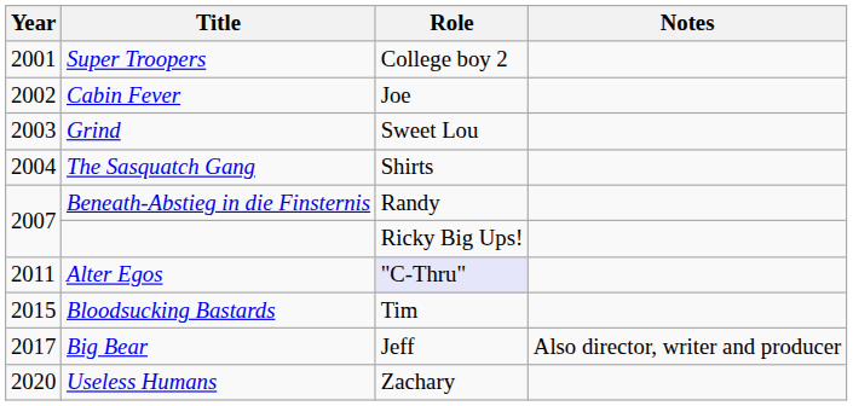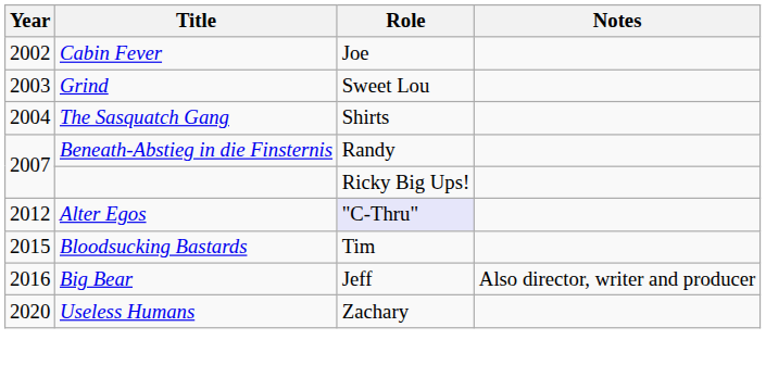- row: 2001 | Super Troopers | College boy 2
Alter Egos | Year: 2011 -> 2012
Big Bear | Year: 2017 -> 2016
